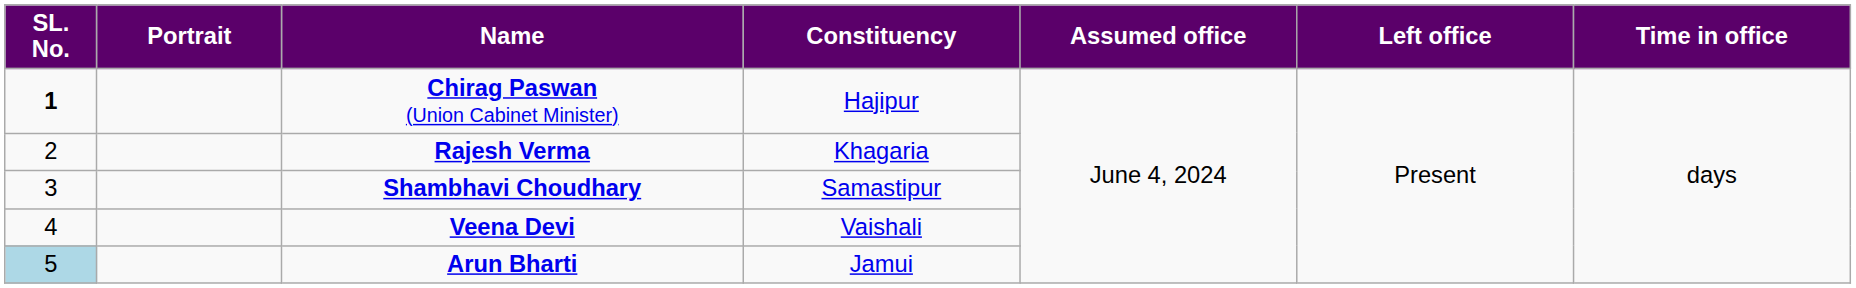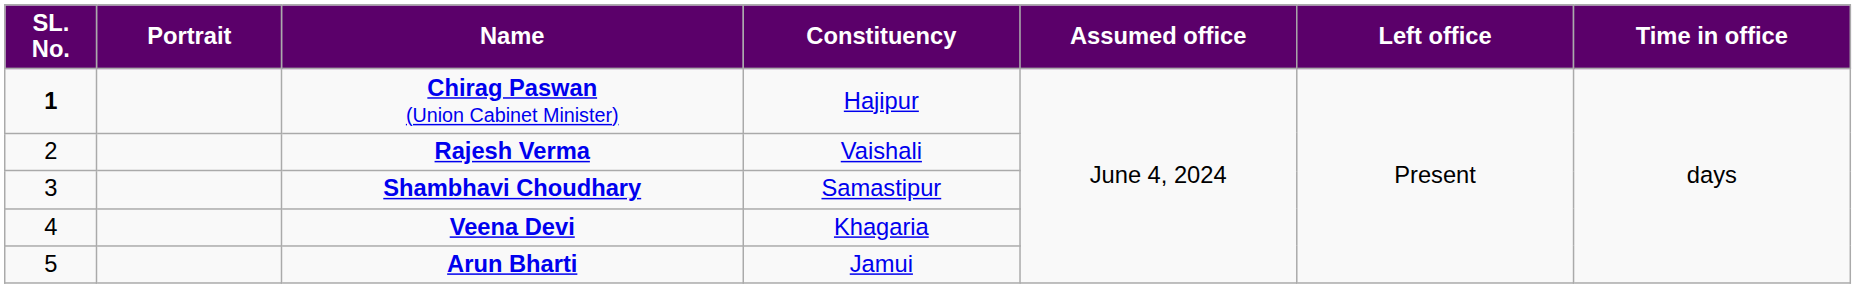Rajesh Verma | Constituency: Khagaria -> Vaishali
Veena Devi | Constituency: Vaishali -> Khagaria
Arun Bharti | SL. No.: lightblue background -> no background
